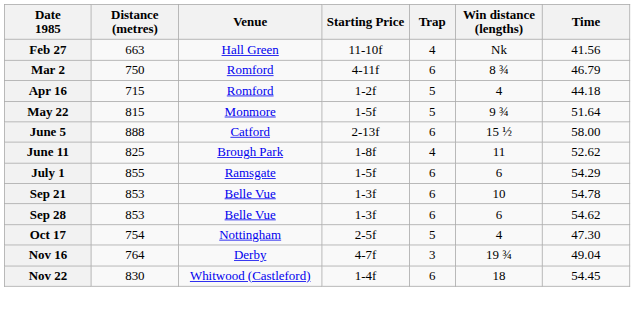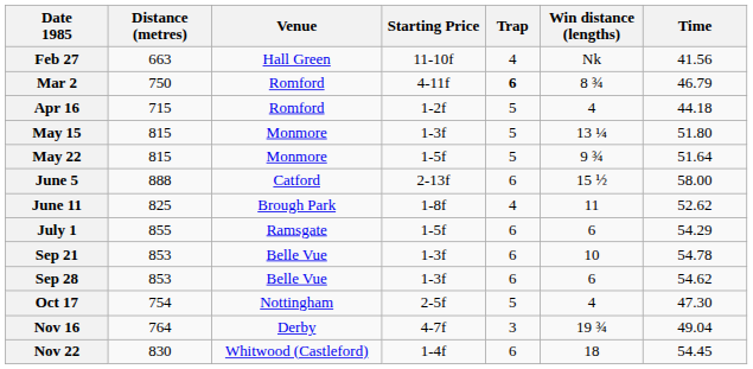Mar 2 | Trap: normal -> bold
+ row: May 15 | 815 | Monmore | 1-3f | 5 | 13 ¼ | 51.80
